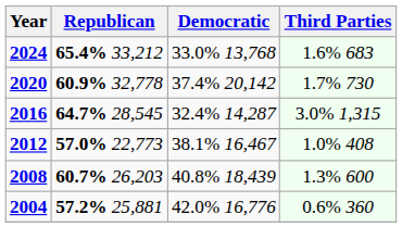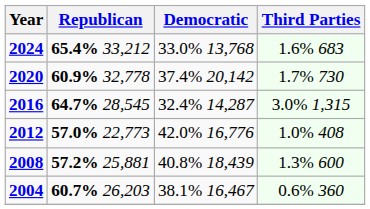2012 | Democratic: 38.1% 16,467 -> 42.0% 16,776
2008 | Republican: 60.7% 26,203 -> 57.2% 25,881
2004 | Republican: 57.2% 25,881 -> 60.7% 26,203
2004 | Democratic: 42.0% 16,776 -> 38.1% 16,467
